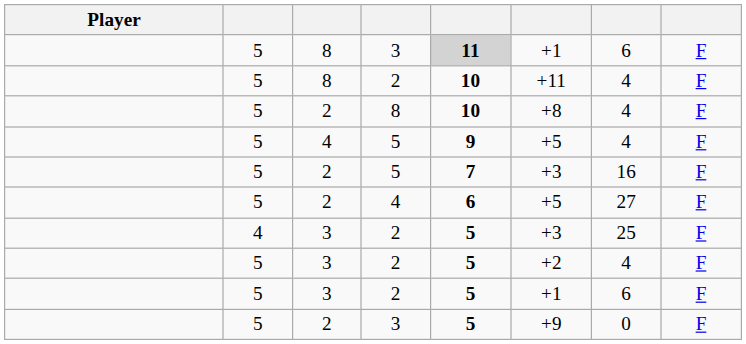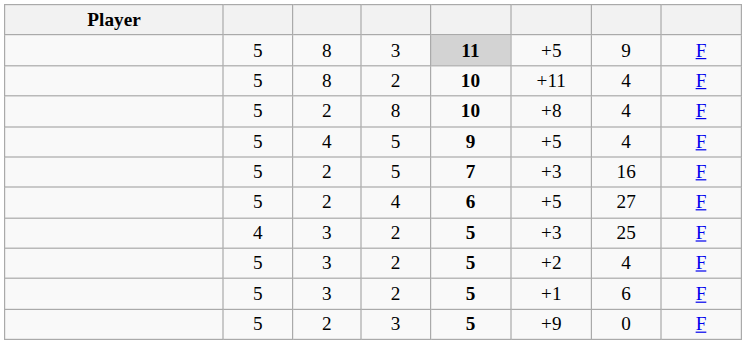8 / 3 | column 6: +1 -> +5
8 / 3 | column 7: 6 -> 9
